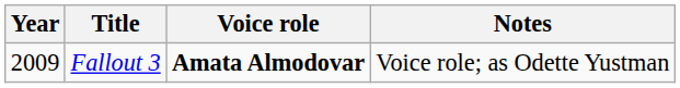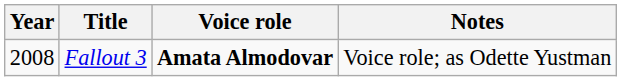Fallout 3 | Year: 2009 -> 2008
